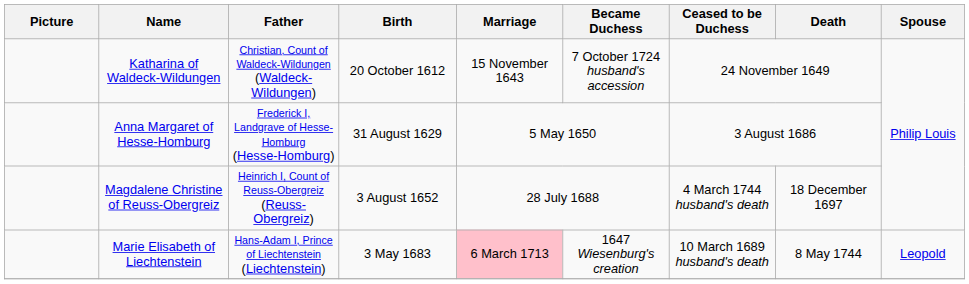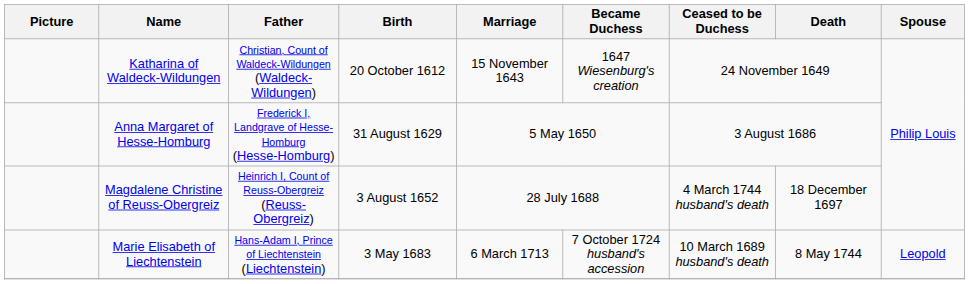Katharina of Waldeck-Wildungen | Became Duchess: 7 October 1724 husband's accession -> 1647 Wiesenburg's creation
Marie Elisabeth of Liechtenstein | Marriage: pink background -> no background
Marie Elisabeth of Liechtenstein | Became Duchess: 1647 Wiesenburg's creation -> 7 October 1724 husband's accession
